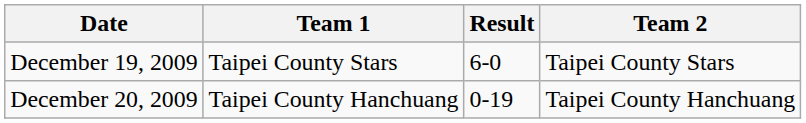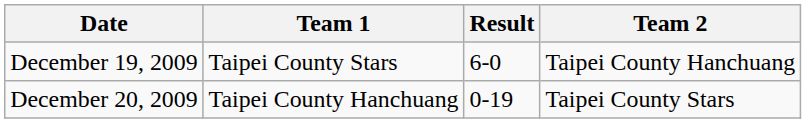December 19, 2009 | Team 2: Taipei County Stars -> Taipei County Hanchuang
December 20, 2009 | Team 2: Taipei County Hanchuang -> Taipei County Stars
